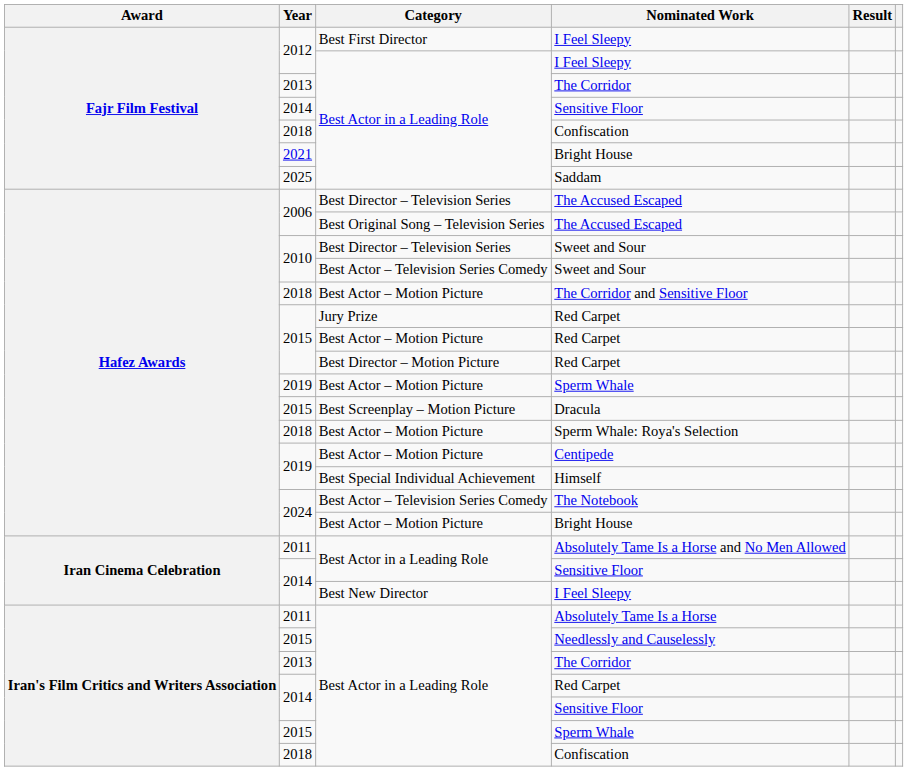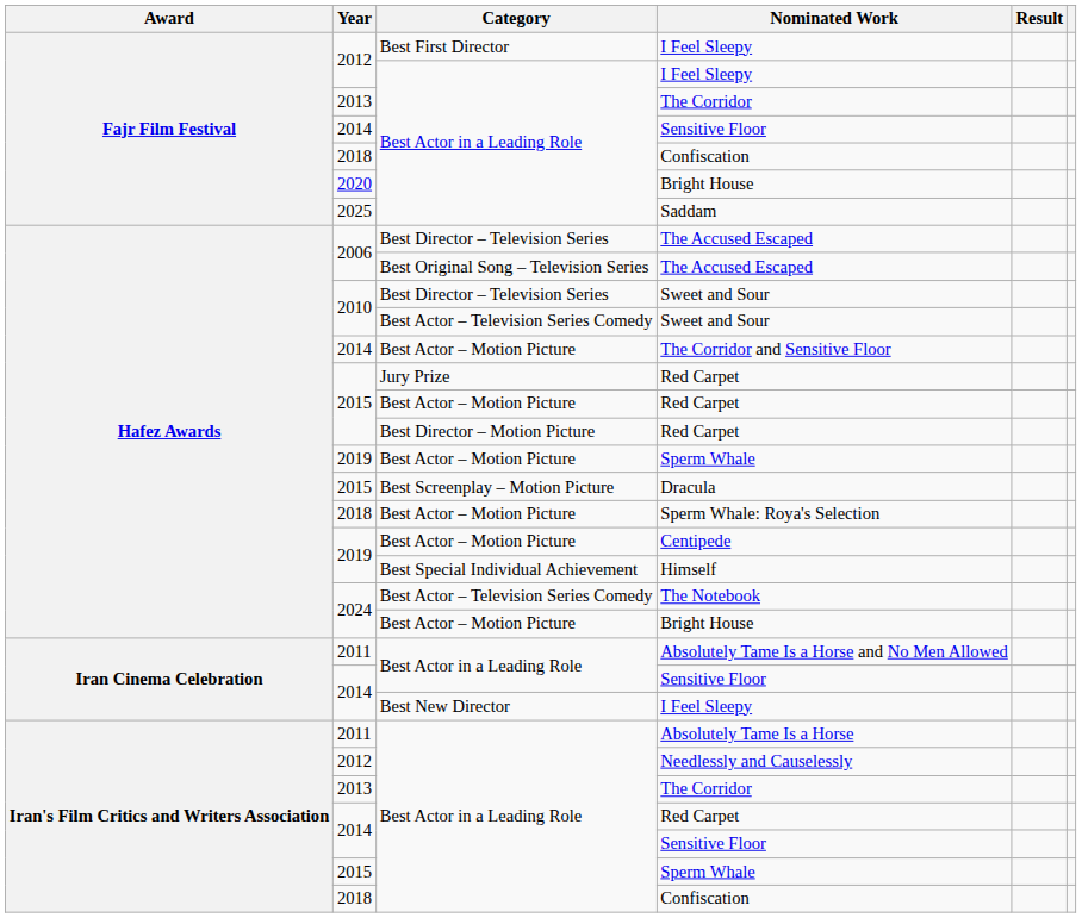Best Actor in a Leading Role / Bright House | Year: 2021 -> 2020
The Corridor and Sensitive Floor | Year: 2018 -> 2014
Needlessly and Causelessly | Year: 2015 -> 2012
